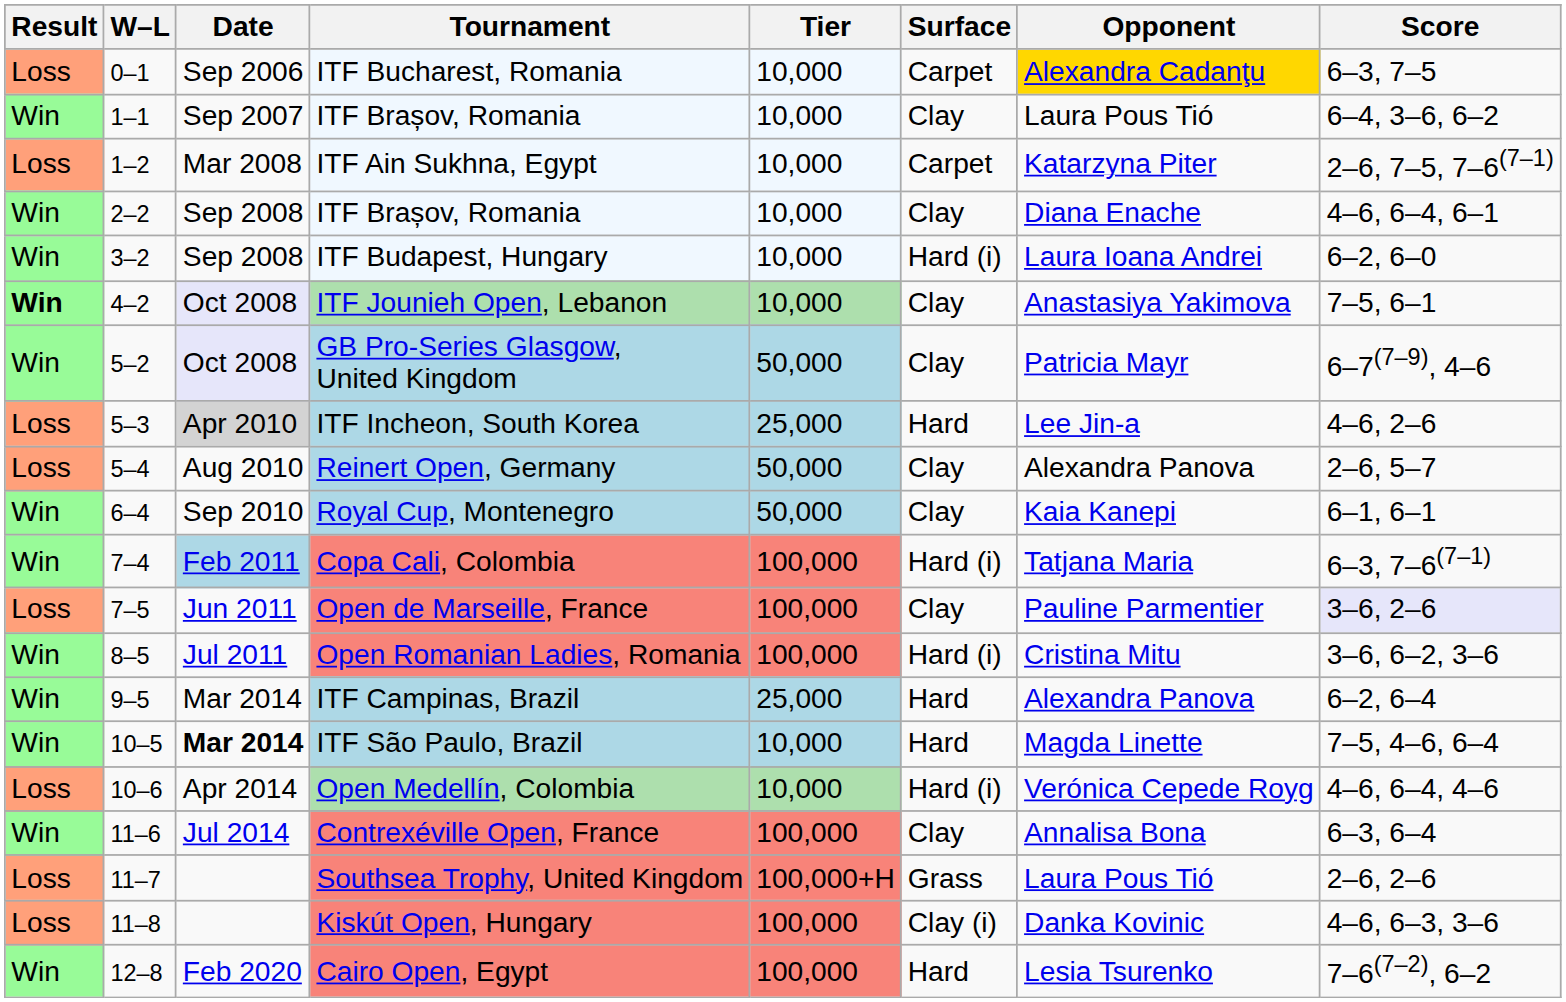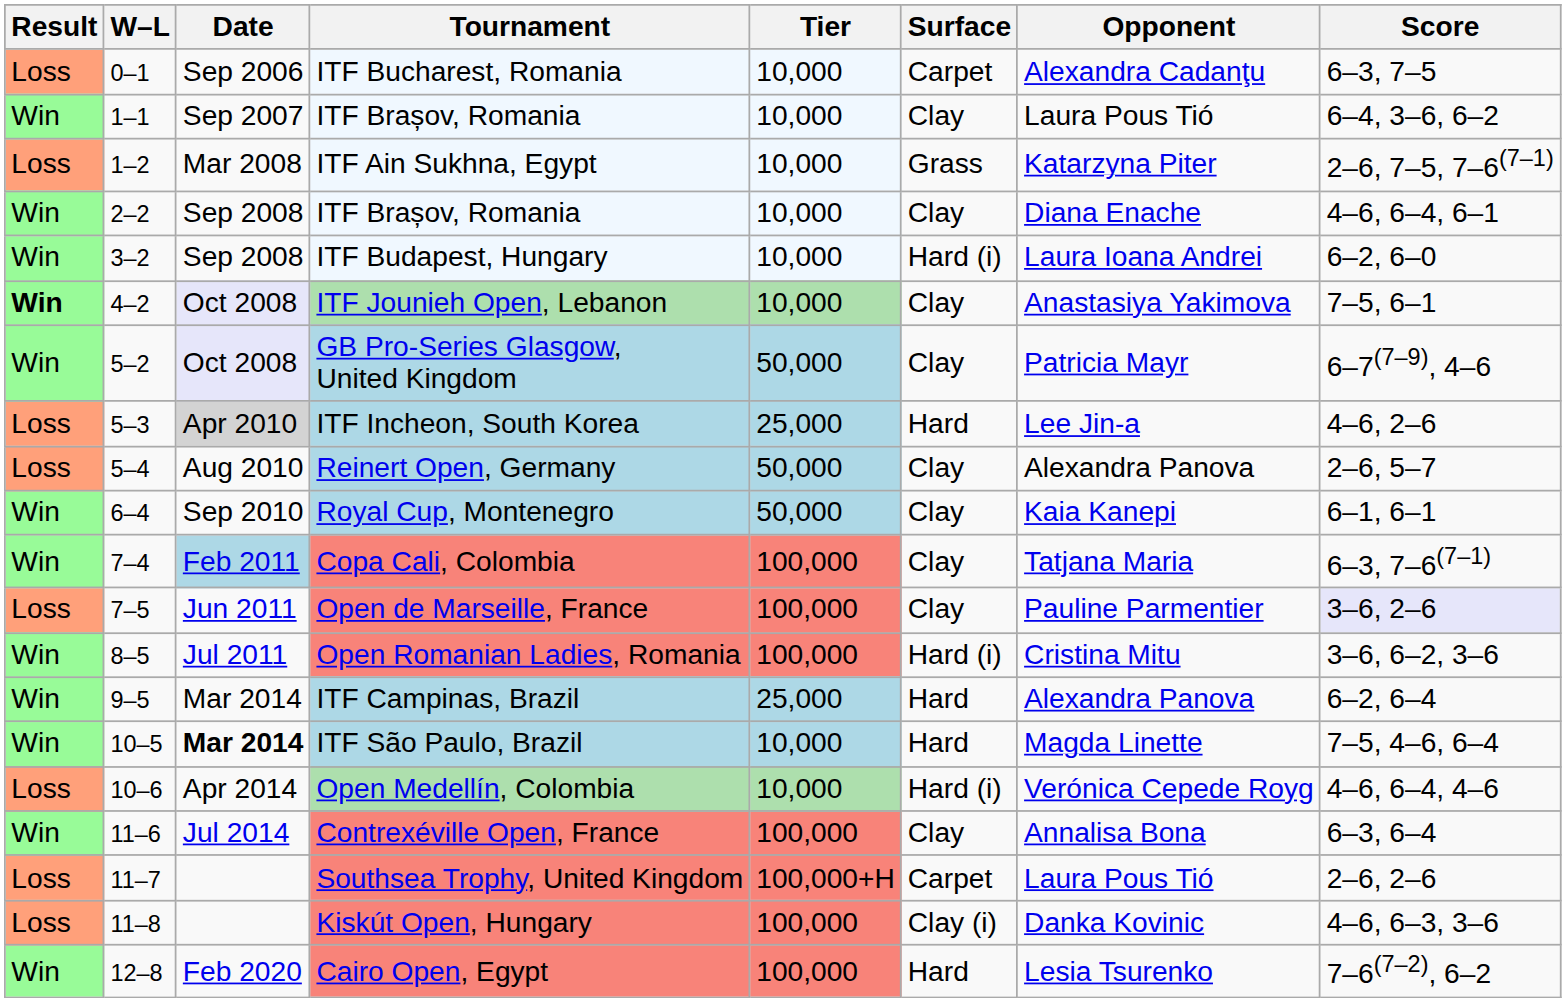ITF Bucharest, Romania | Opponent: gold background -> no background
ITF Ain Sukhna, Egypt | Surface: Carpet -> Grass
Copa Cali, Colombia | Surface: Hard (i) -> Clay
Southsea Trophy, United Kingdom | Surface: Grass -> Carpet
